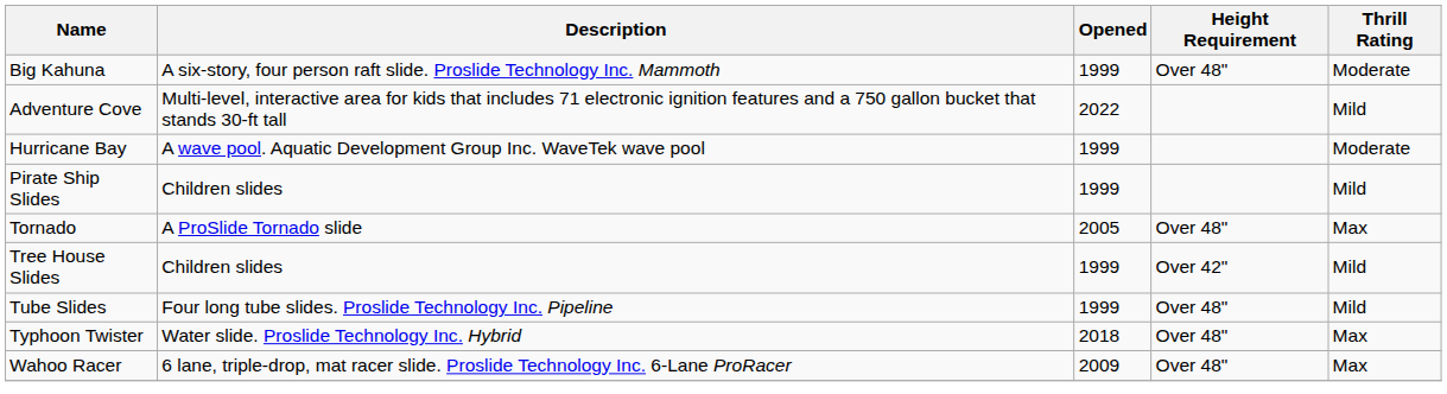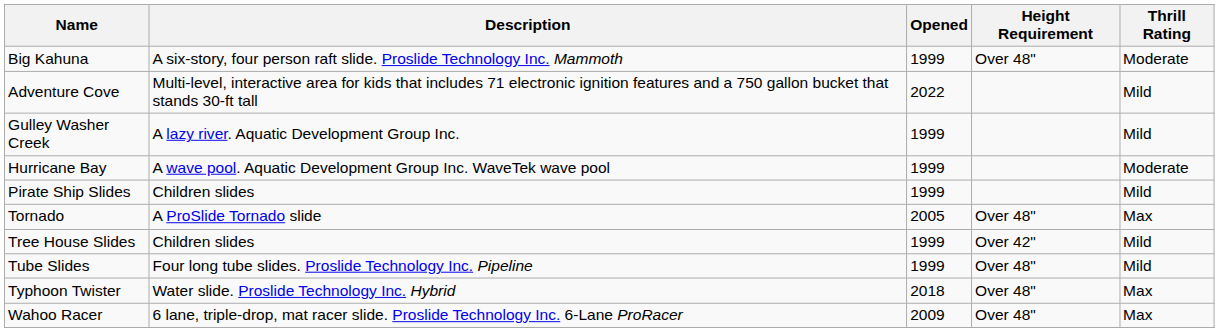+ row: Gulley Washer Creek | A lazy river. Aquatic Development Group Inc. | 1999 | Mild
